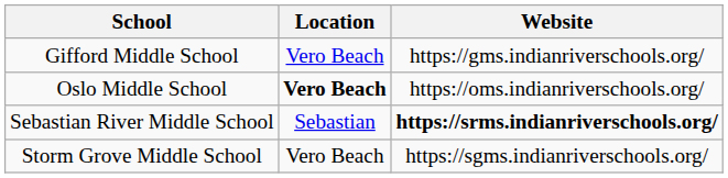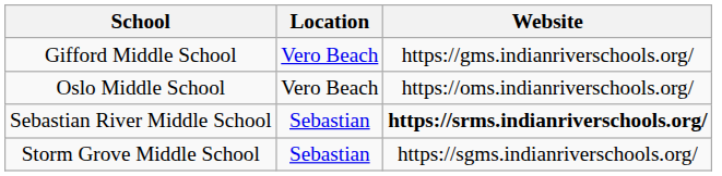Oslo Middle School | Location: bold -> normal
Storm Grove Middle School | Location: Vero Beach -> Sebastian
